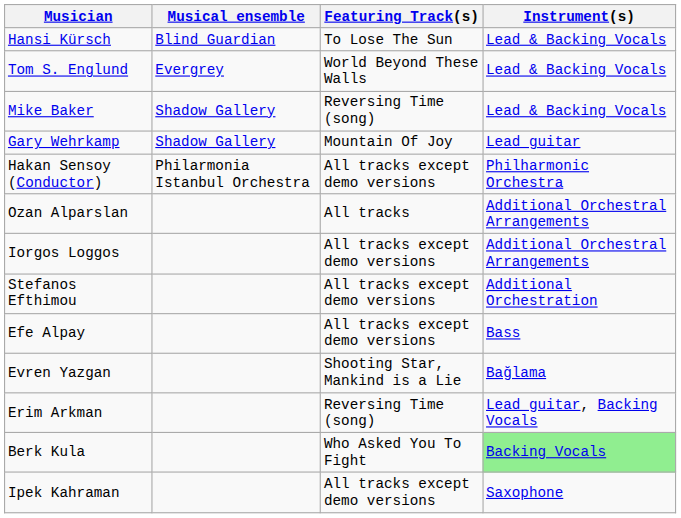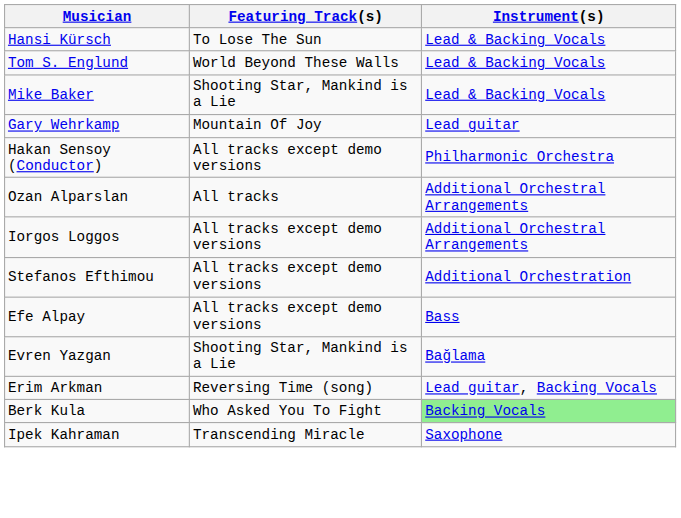- column: Musical ensemble | Blind Guardian | Evergrey | Shadow Gallery | Shadow Gallery | Philarmonia Istanbul Orchestra
Mike Baker | Featuring Track(s): Reversing Time (song) -> Shooting Star, Mankind is a Lie
Ipek Kahraman | Featuring Track(s): All tracks except demo versions -> Transcending Miracle
